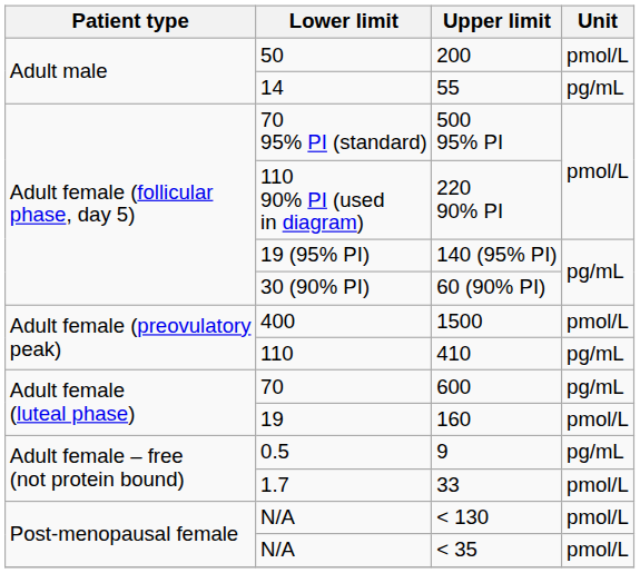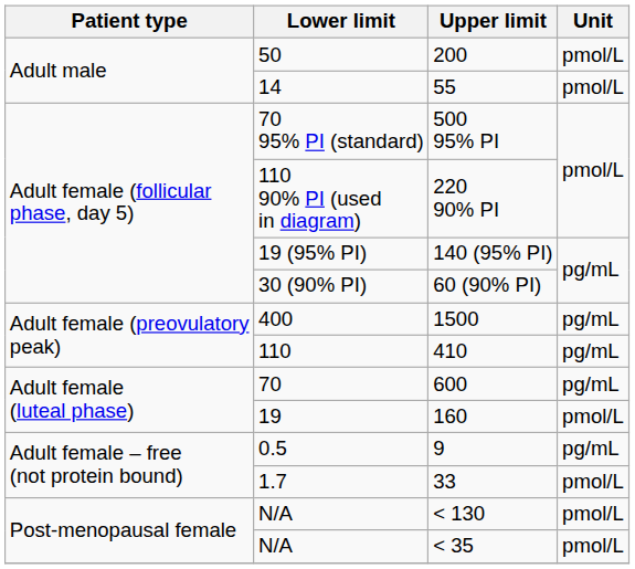55 | Unit: pg/mL -> pmol/L
1500 | Unit: pmol/L -> pg/mL
